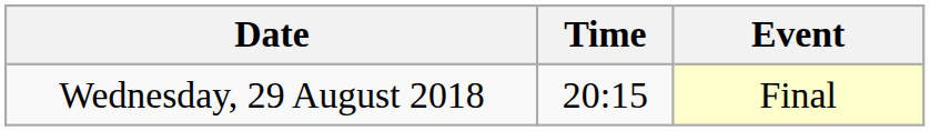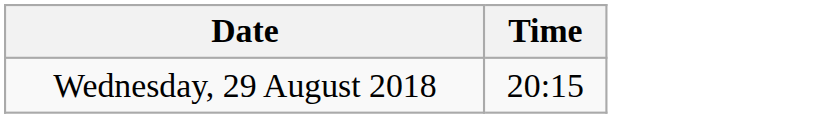- column: Event | Final
